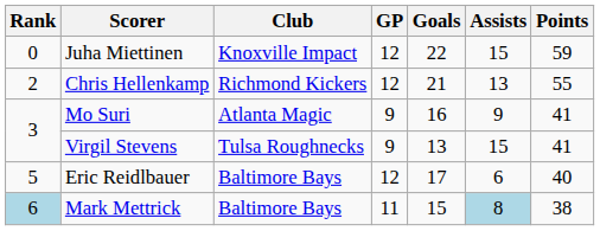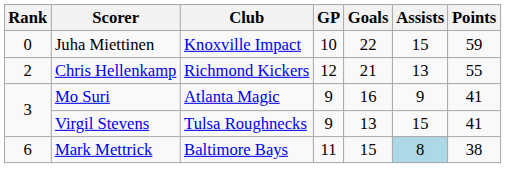Juha Miettinen | GP: 12 -> 10
- row: 5 | Eric Reidlbauer | Baltimore Bays | 12 | 17 | 6 | 40
Mark Mettrick | Rank: lightblue background -> no background
